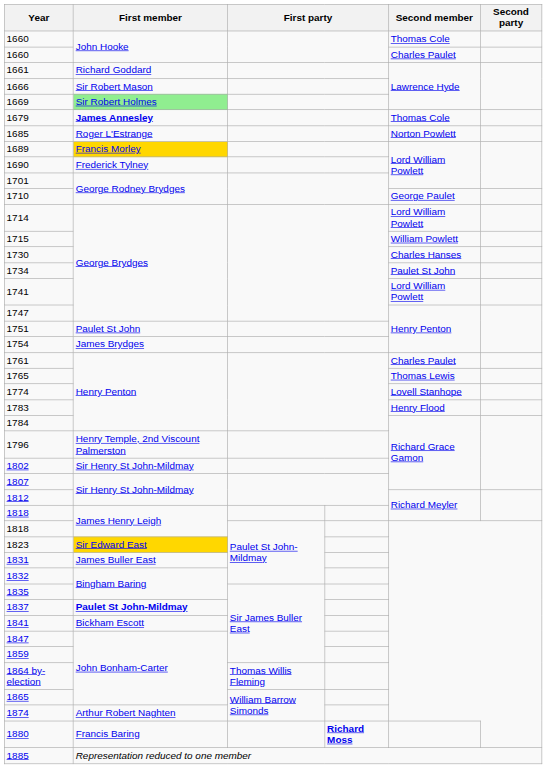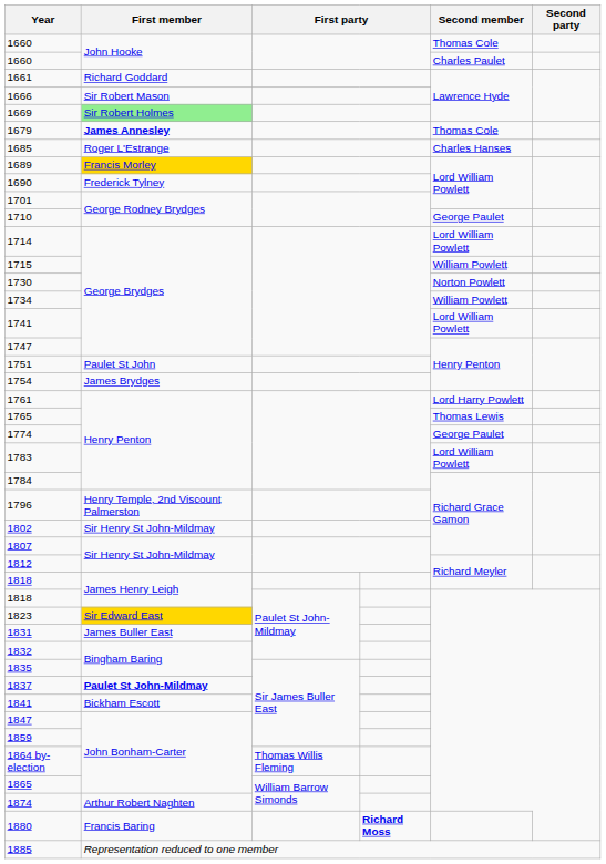1685 | Second member: Norton Powlett -> Charles Hanses
1730 | Second member: Charles Hanses -> Norton Powlett
1734 | Second member: Paulet St John -> William Powlett
1761 | Second member: Charles Paulet -> Lord Harry Powlett
1774 | Second member: Lovell Stanhope -> George Paulet
1783 | Second member: Henry Flood -> Lord William Powlett
